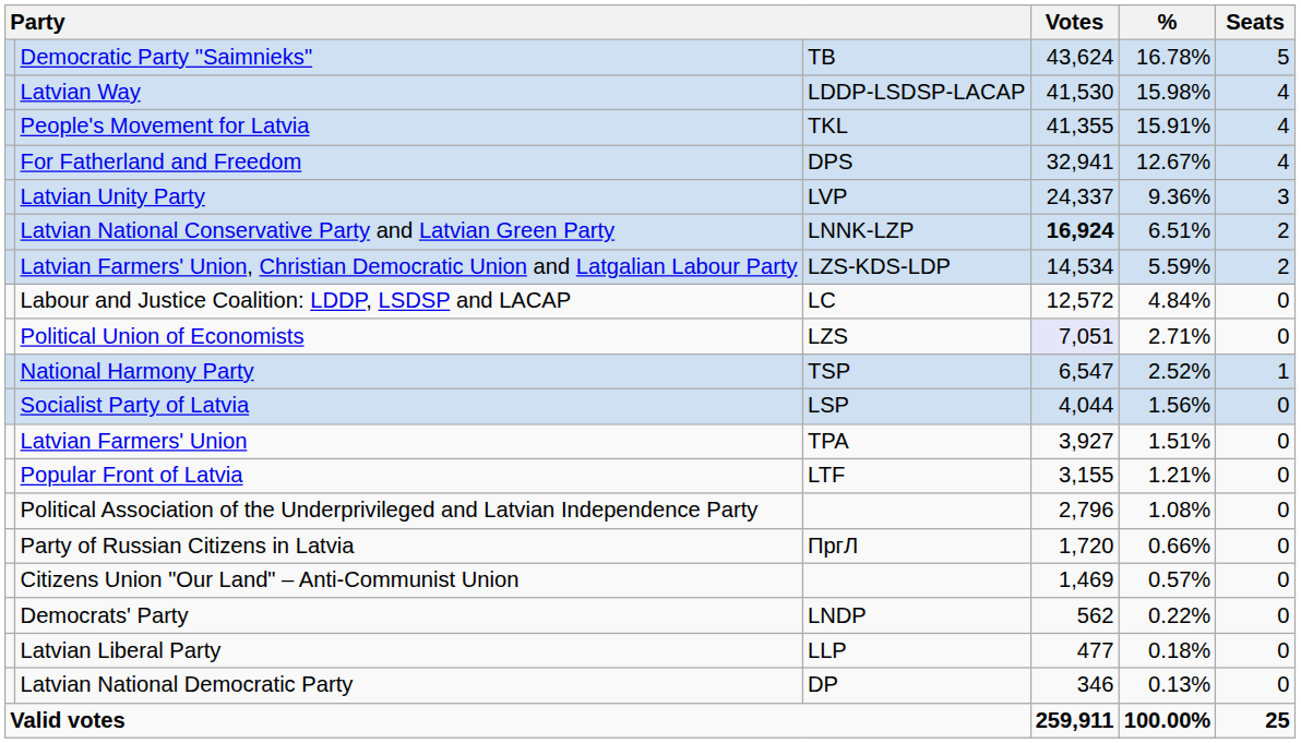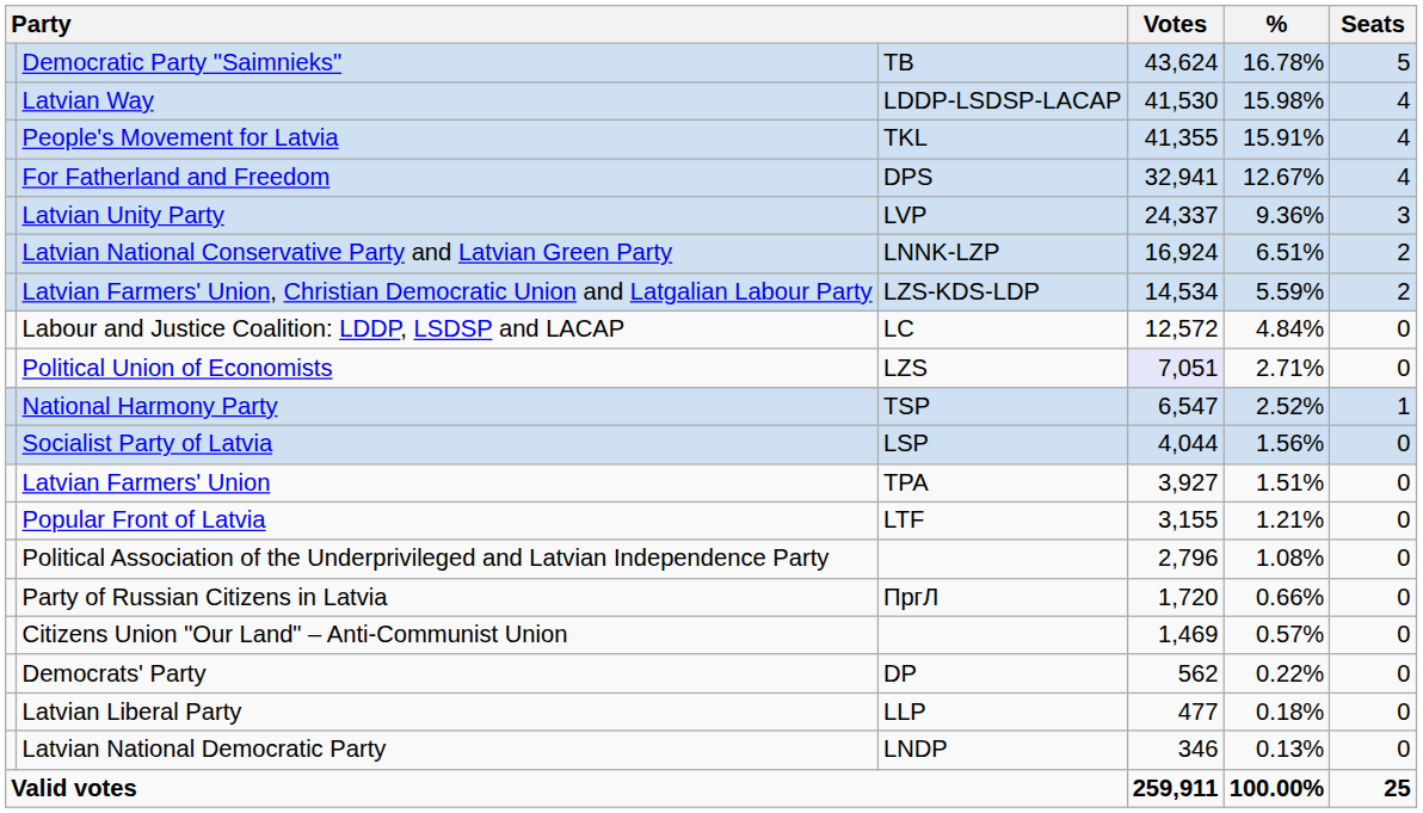Latvian National Conservative Party and Latvian Green Party | Votes: bold -> normal
Democrats' Party | column 3: LNDP -> DP
Latvian National Democratic Party | column 3: DP -> LNDP
